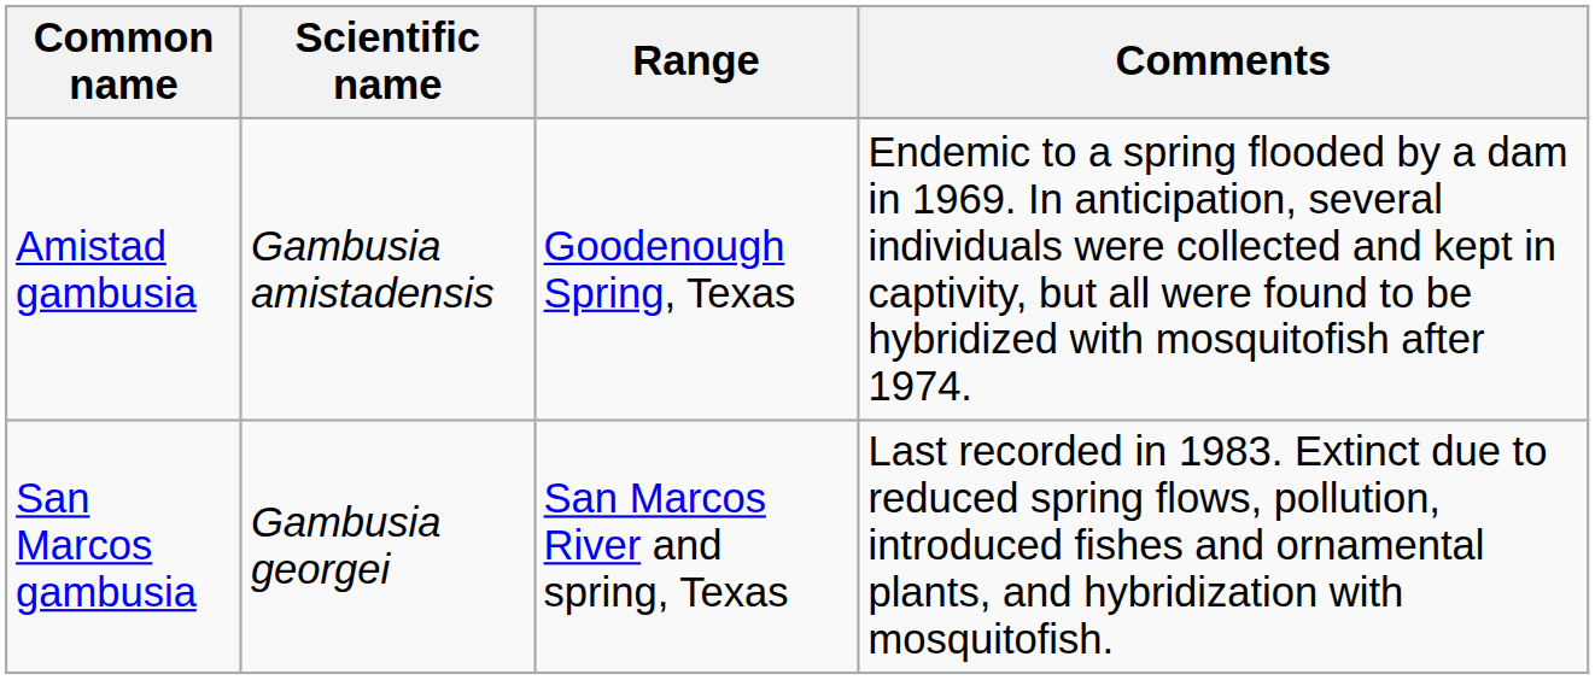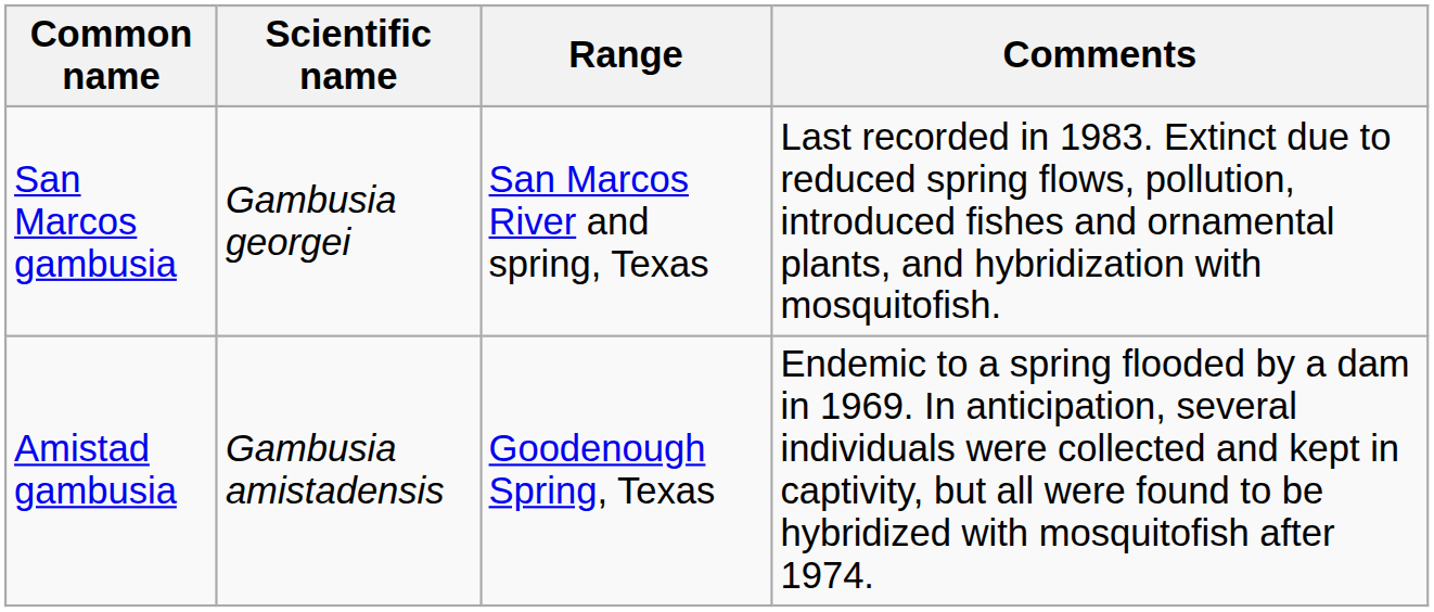rows swapped: Amistad gambusia <-> San Marcos gambusia
